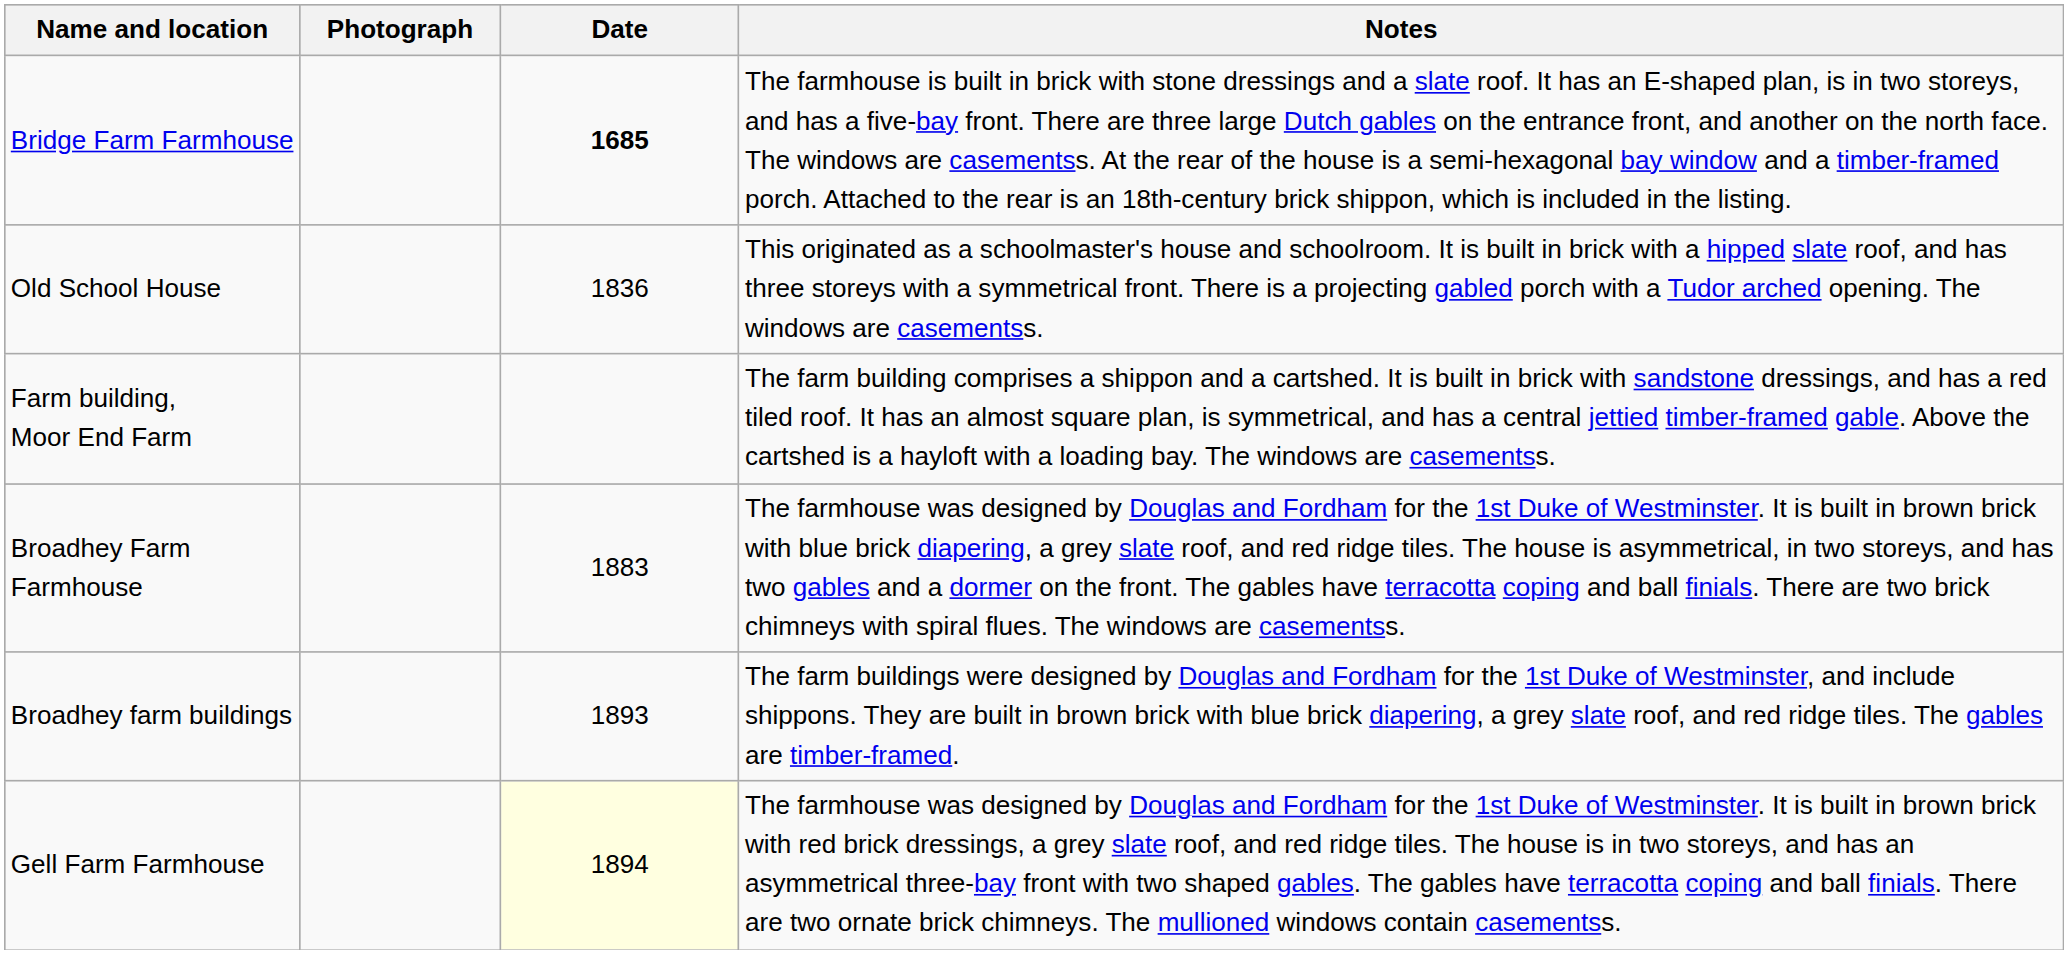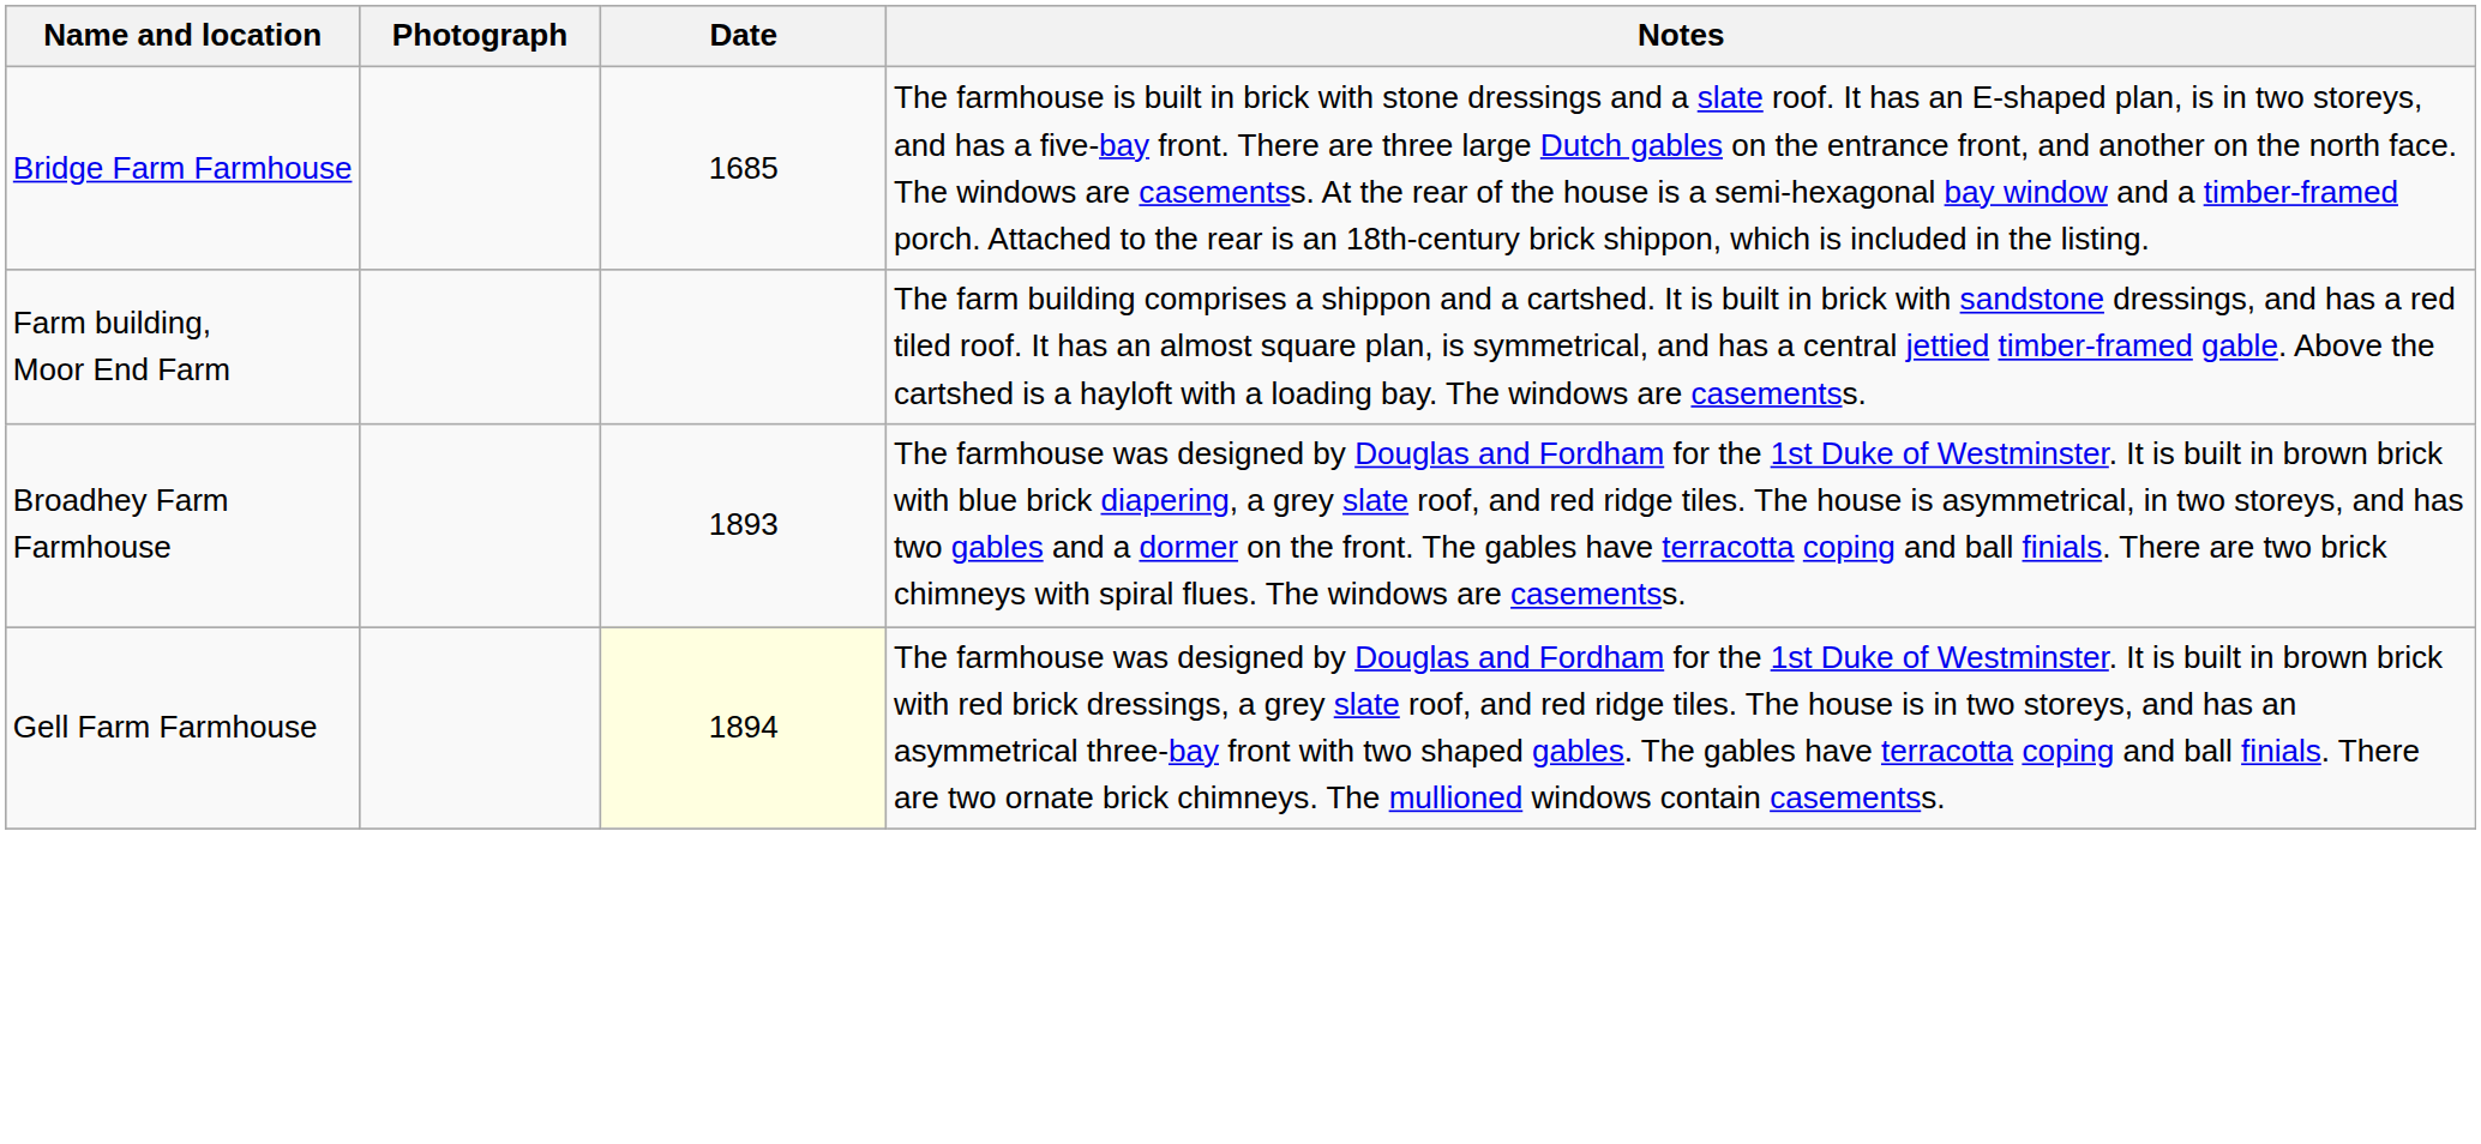Bridge Farm Farmhouse | Date: bold -> normal
- row: Old School House | 1836 | This originated as a schoolmaster's house and schoolroom. It is built in brick with a hipped slate roof, and has three storeys with a symmetrical front. There is a projecting gabled porch with a Tudor arched opening. The windows are casementss.
Broadhey Farm Farmhouse | Date: 1883 -> 1893
- row: Broadhey farm buildings | 1893 | The farm buildings were designed by Douglas and Fordham for the 1st Duke of Westminster, and include shippons. They are built in brown brick with blue brick diapering, a grey slate roof, and red ridge tiles. The gables are timber-framed.
